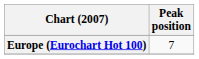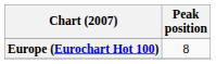Europe (Eurochart Hot 100) | Peak position: 7 -> 8
